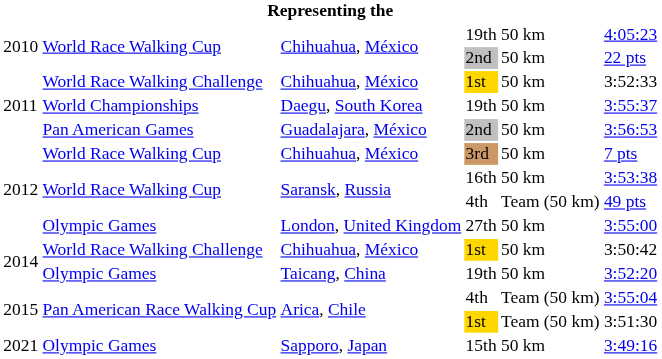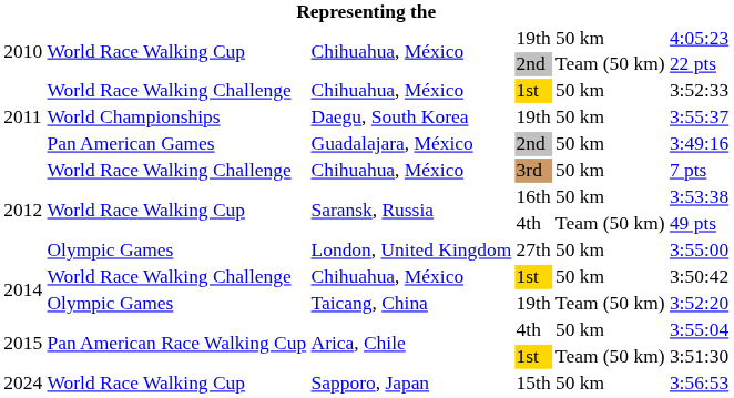Chihuahua, México / 2nd | column 5: 50 km -> Team (50 km)
Guadalajara, México | column 6: 3:56:53 -> 3:49:16
Chihuahua, México / 3rd | column 2: World Race Walking Cup -> World Race Walking Challenge
Taicang, China | column 5: 50 km -> Team (50 km)
Arica, Chile / 4th | column 5: Team (50 km) -> 50 km
Sapporo, Japan | column 1: 2021 -> 2024
Sapporo, Japan | column 2: Olympic Games -> World Race Walking Cup
Sapporo, Japan | column 6: 3:49:16 -> 3:56:53
